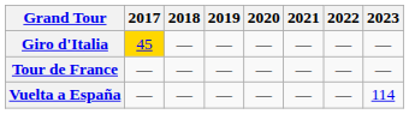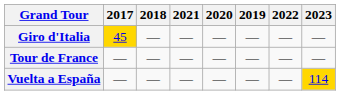columns swapped: 2019 <-> 2021
Vuelta a España | 2023: no background -> gold background
